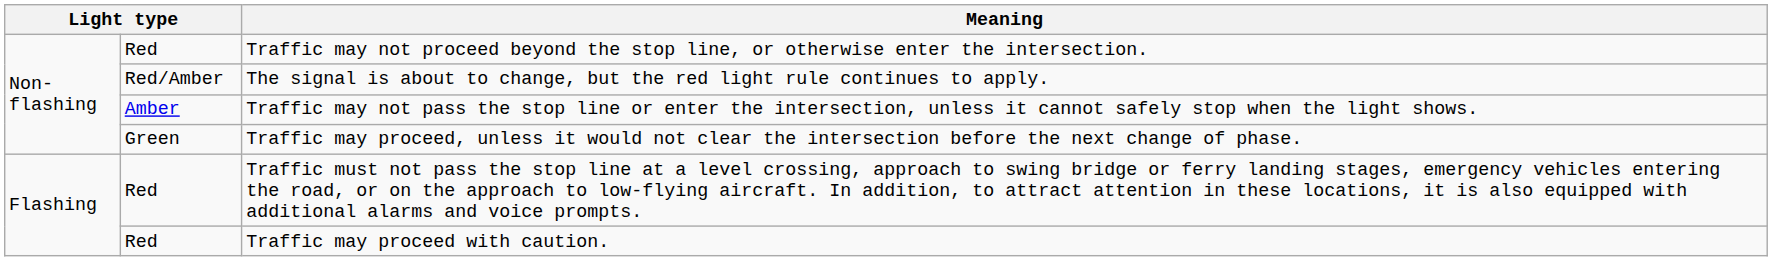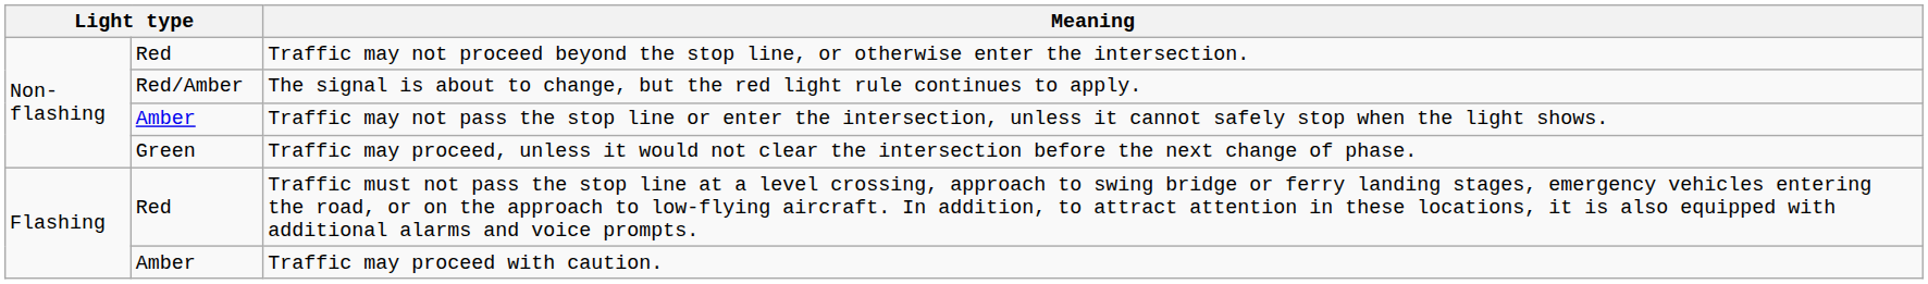Traffic may proceed with caution. | column 2: Red -> Amber
